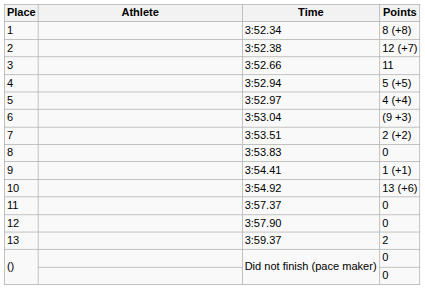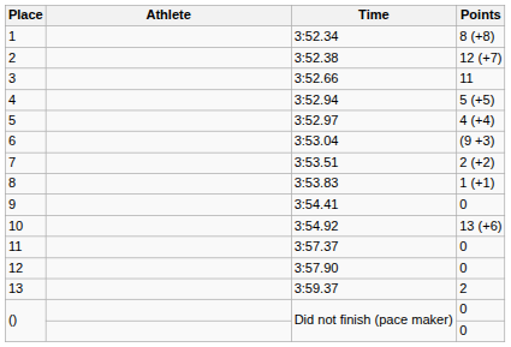8 | Points: 0 -> 1 (+1)
9 | Points: 1 (+1) -> 0
